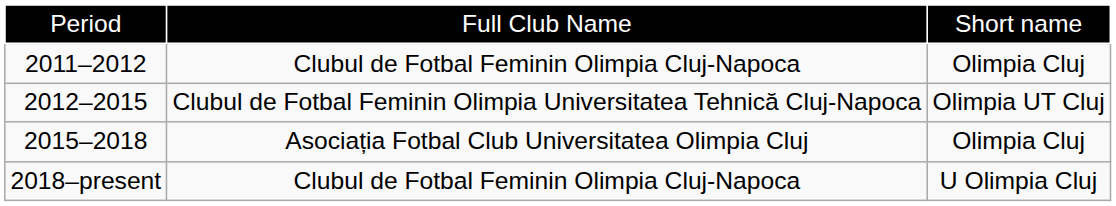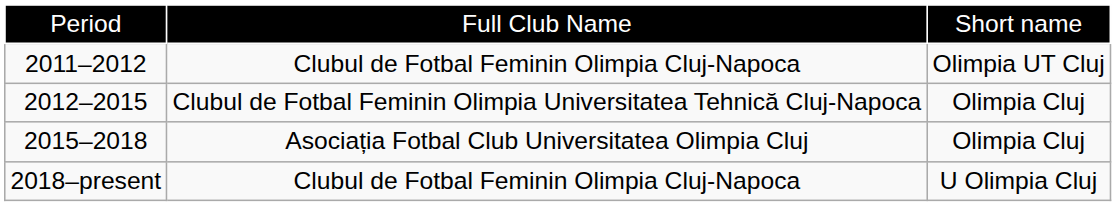2011–2012 | column 3: Olimpia Cluj -> Olimpia UT Cluj
2012–2015 | column 3: Olimpia UT Cluj -> Olimpia Cluj
